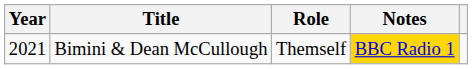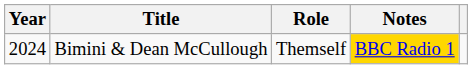Bimini & Dean McCullough | Year: 2021 -> 2024
